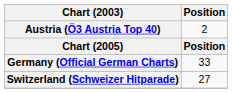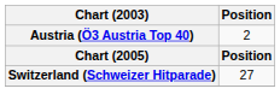- row: Germany (Official German Charts) | 33
